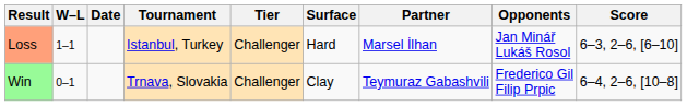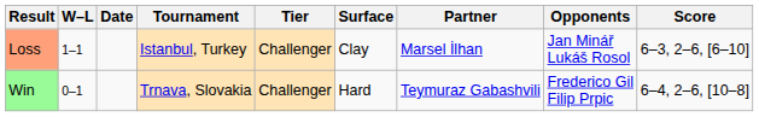Loss | Surface: Hard -> Clay
Win | Surface: Clay -> Hard
